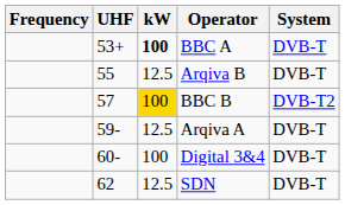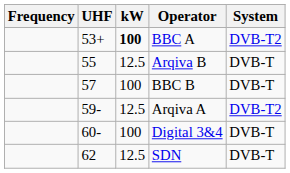BBC A | System: DVB-T -> DVB-T2
BBC B | kW: gold background -> no background
BBC B | System: DVB-T2 -> DVB-T
Arqiva A | System: DVB-T -> DVB-T2
